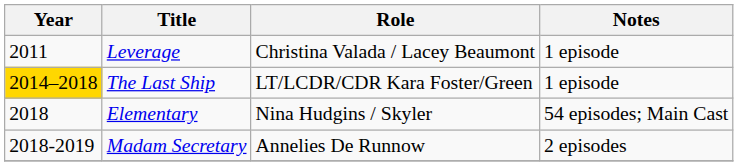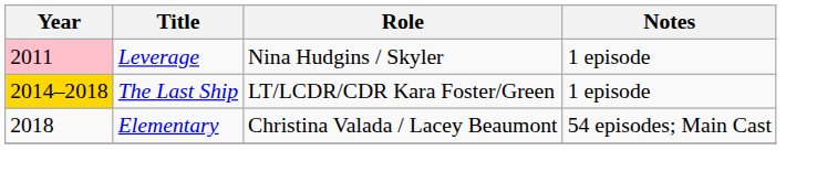Leverage | Year: no background -> pink background
Leverage | Role: Christina Valada / Lacey Beaumont -> Nina Hudgins / Skyler
Elementary | Role: Nina Hudgins / Skyler -> Christina Valada / Lacey Beaumont
- row: 2018-2019 | Madam Secretary | Annelies De Runnow | 2 episodes
